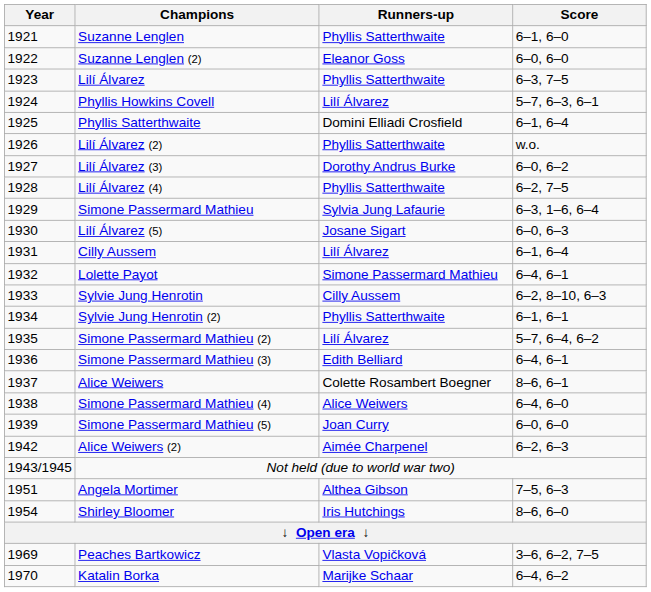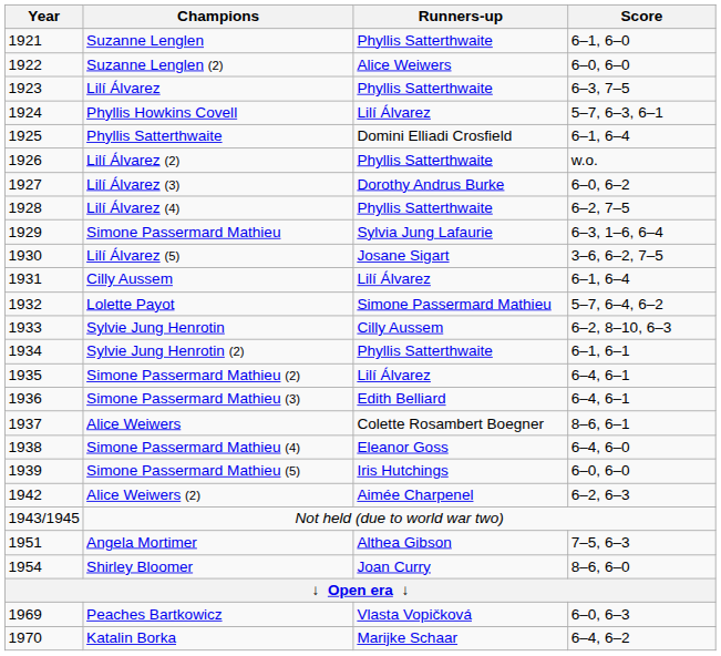Suzanne Lenglen (2) | Runners-up: Eleanor Goss -> Alice Weiwers
Lilí Álvarez (5) | Score: 6–0, 6–3 -> 3–6, 6–2, 7–5
Lolette Payot | Score: 6–4, 6–1 -> 5–7, 6–4, 6–2
Simone Passermard Mathieu (2) | Score: 5–7, 6–4, 6–2 -> 6–4, 6–1
Simone Passermard Mathieu (4) | Runners-up: Alice Weiwers -> Eleanor Goss
Simone Passermard Mathieu (5) | Runners-up: Joan Curry -> Iris Hutchings
Shirley Bloomer | Runners-up: Iris Hutchings -> Joan Curry
Peaches Bartkowicz | Score: 3–6, 6–2, 7–5 -> 6–0, 6–3
